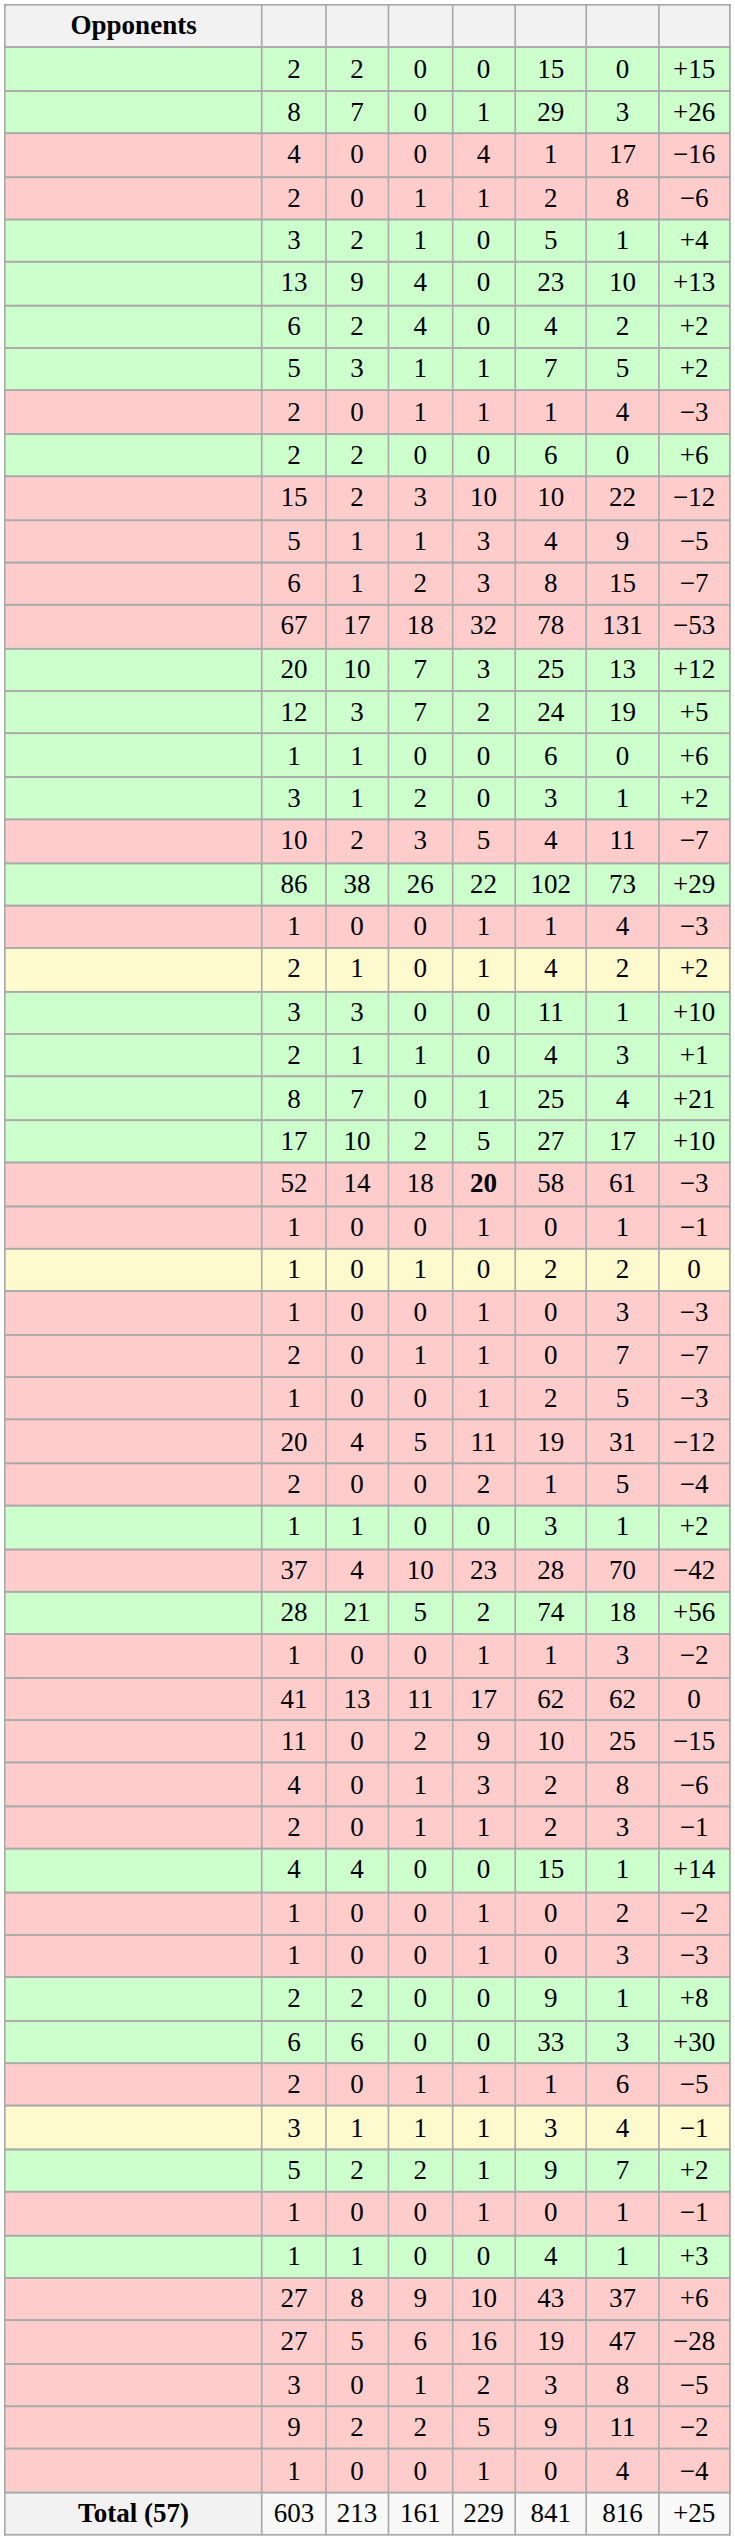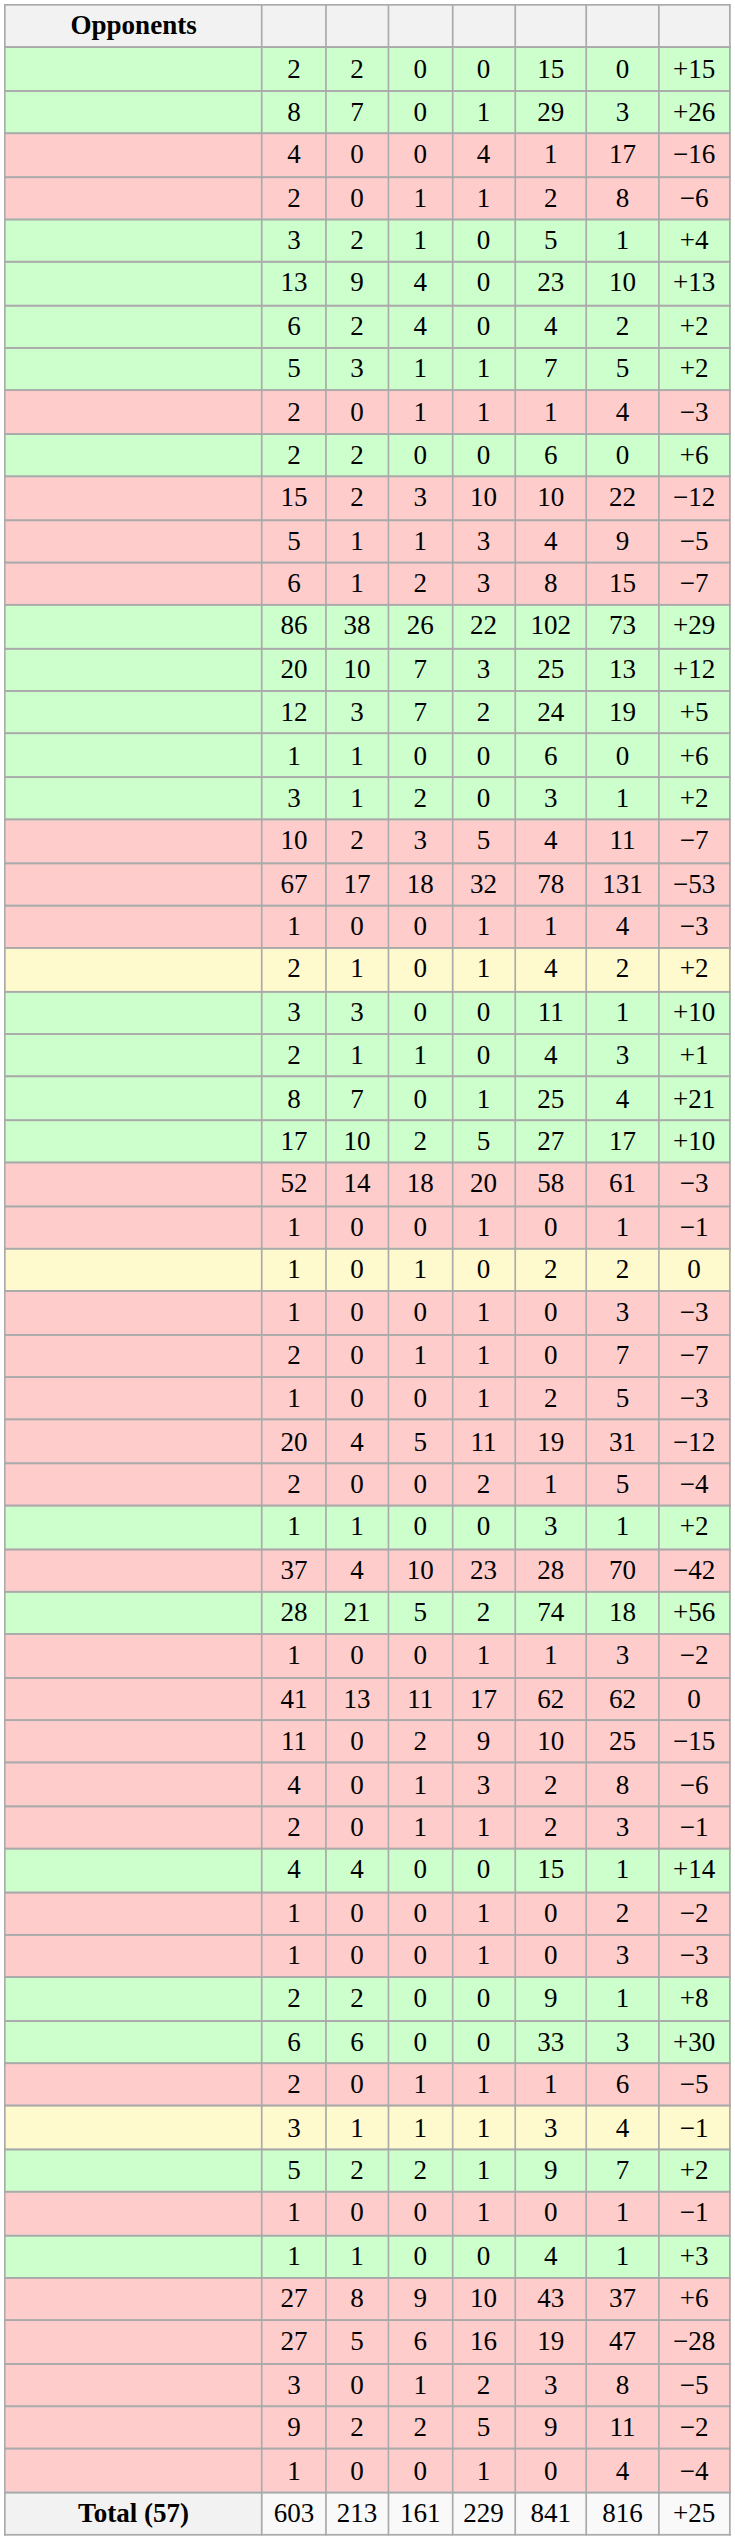rows swapped: 67 <-> 86
52 | column 5: bold -> normal
